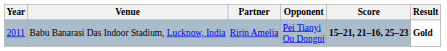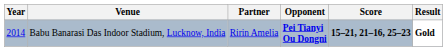Babu Banarasi Das Indoor Stadium, Lucknow, India | Year: 2011 -> 2014
Babu Banarasi Das Indoor Stadium, Lucknow, India | Opponent: normal -> bold
